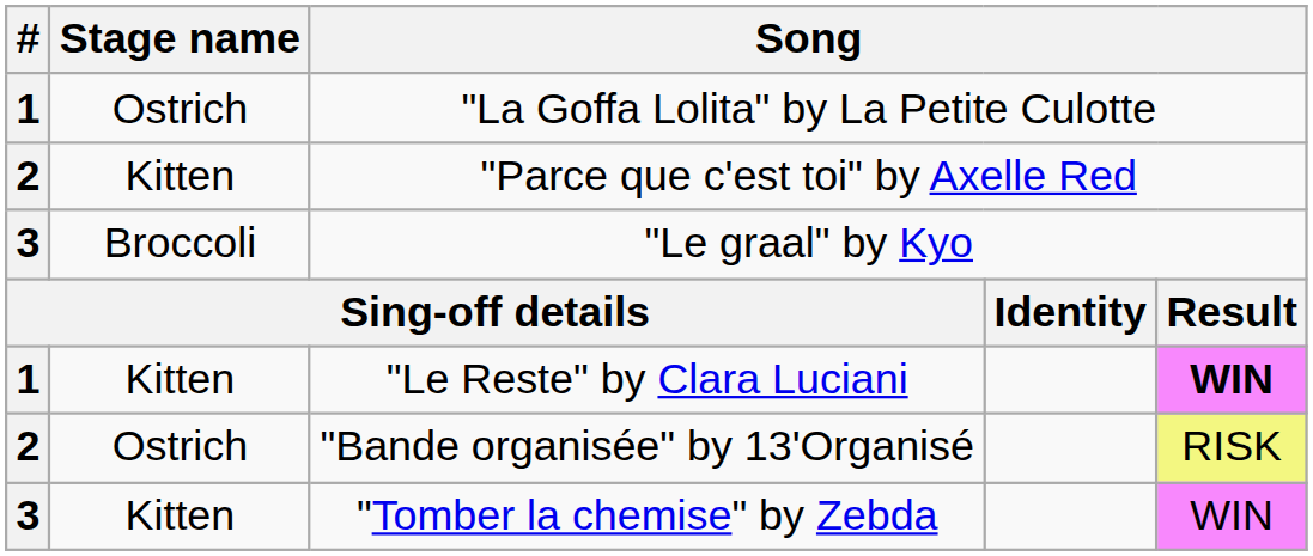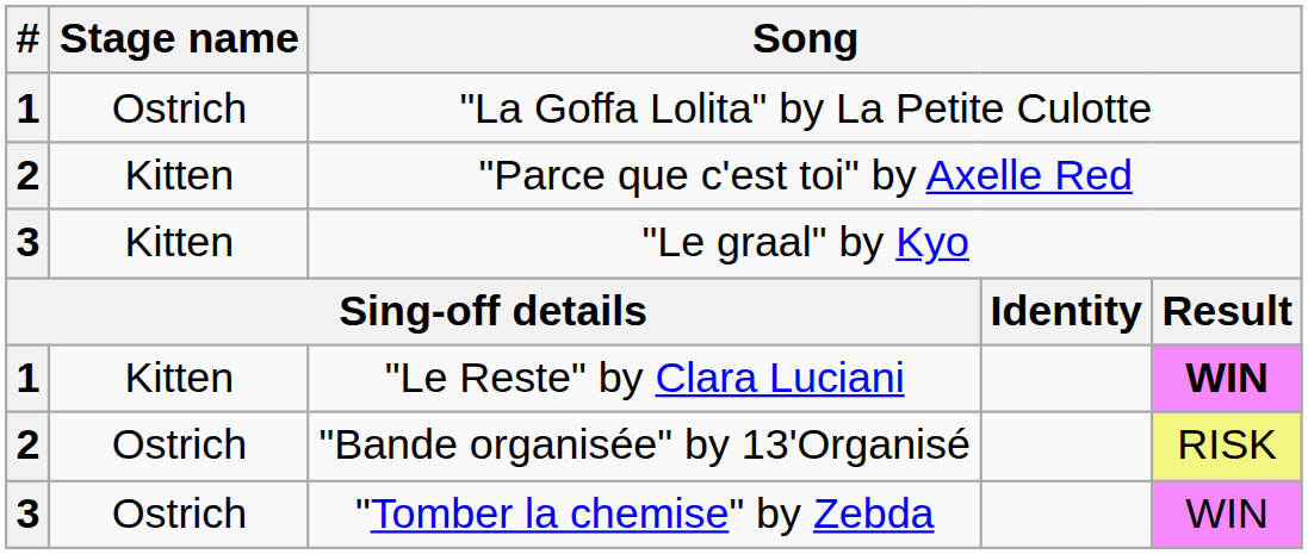"Le graal" by Kyo | Stage name: Broccoli -> Kitten
"Tomber la chemise" by Zebda | Stage name: Kitten -> Ostrich
